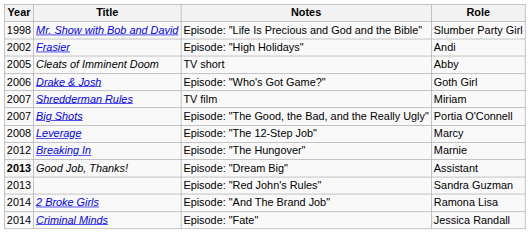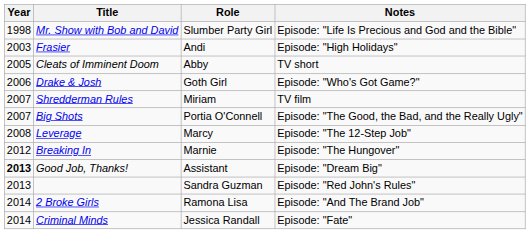columns swapped: Role <-> Notes
Frasier | Year: 2002 -> 2003
